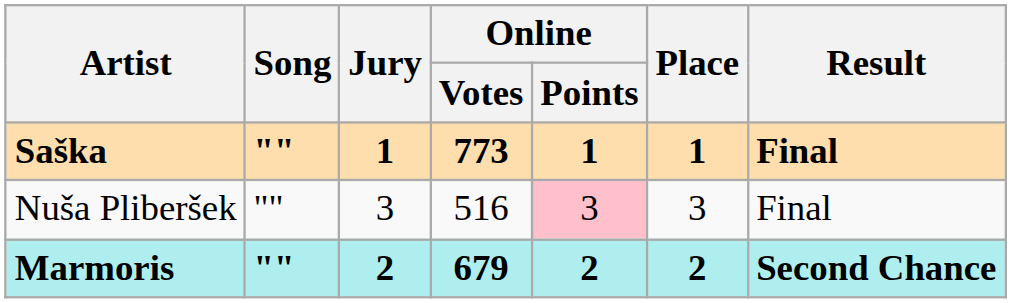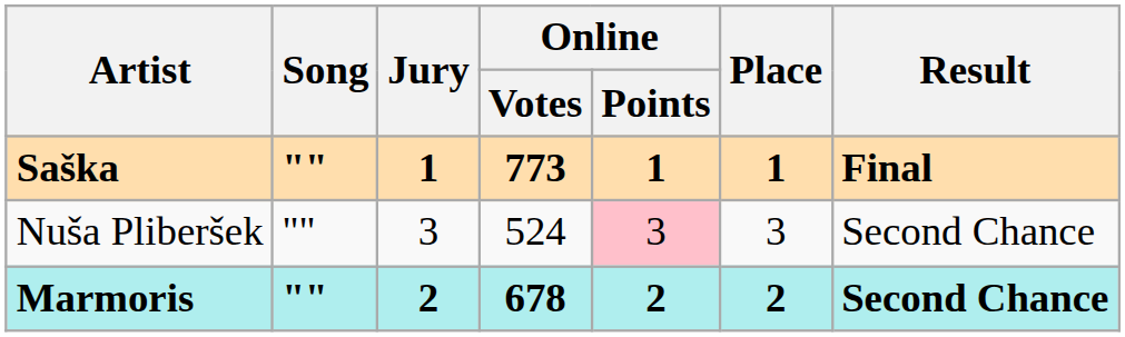Nuša Pliberšek | Online / Votes: 516 -> 524
Nuša Pliberšek | Result: Final -> Second Chance
Marmoris | Online / Votes: 679 -> 678
